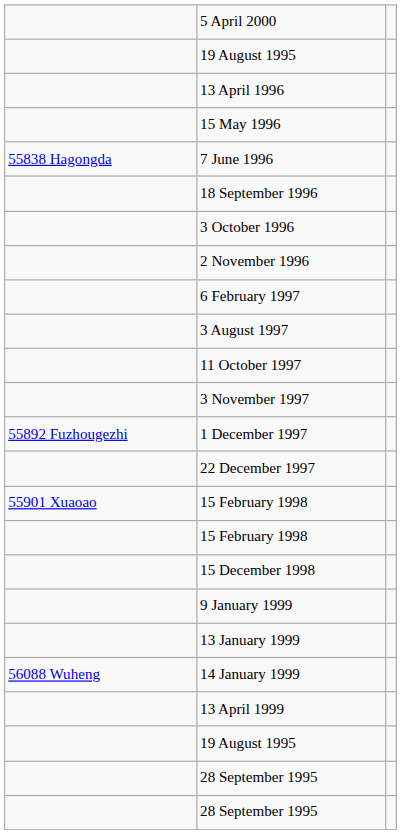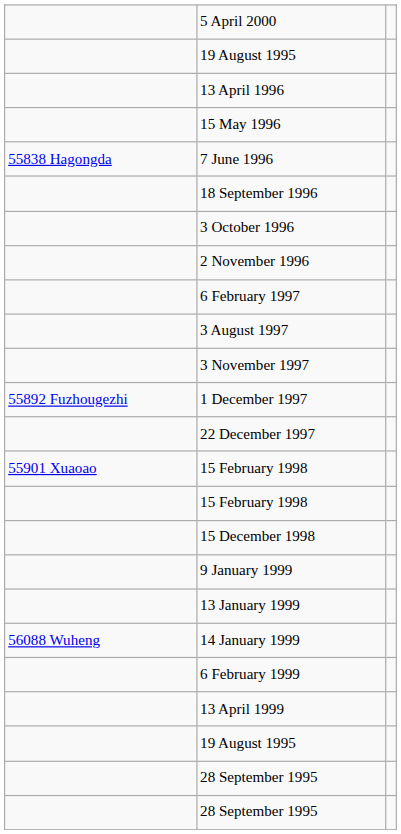- row: 11 October 1997
+ row: 6 February 1999
